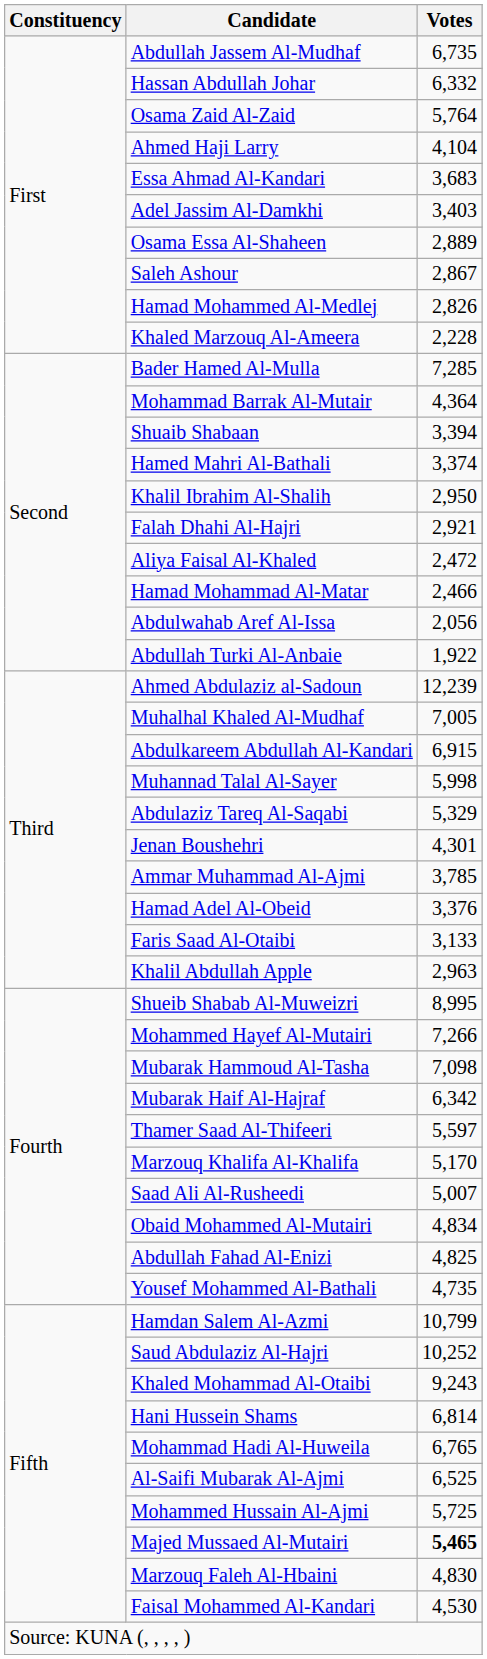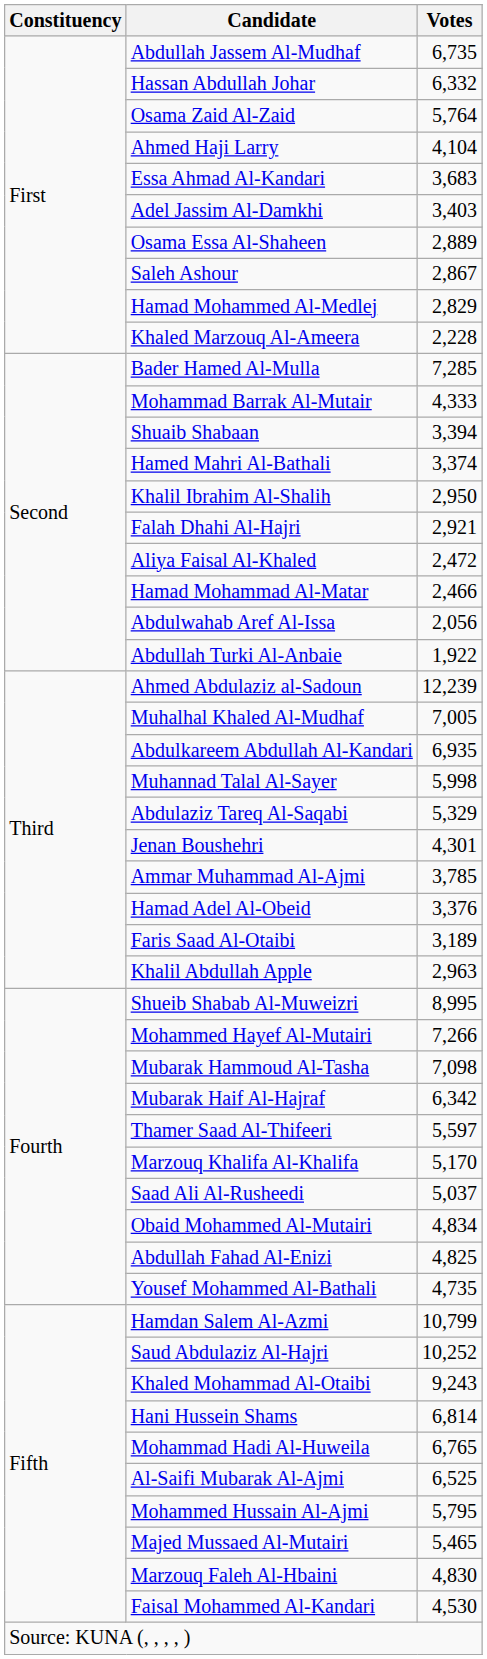Hamad Mohammed Al-Medlej | Votes: 2,826 -> 2,829
Mohammad Barrak Al-Mutair | Votes: 4,364 -> 4,333
Abdulkareem Abdullah Al-Kandari | Votes: 6,915 -> 6,935
Faris Saad Al-Otaibi | Votes: 3,133 -> 3,189
Saad Ali Al-Rusheedi | Votes: 5,007 -> 5,037
Mohammed Hussain Al-Ajmi | Votes: 5,725 -> 5,795
Majed Mussaed Al-Mutairi | Votes: bold -> normal
